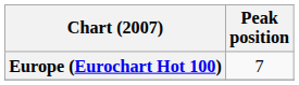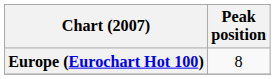Europe (Eurochart Hot 100) | Peak position: 7 -> 8
